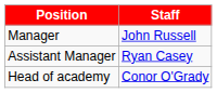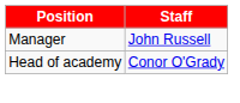- row: Assistant Manager | Ryan Casey
